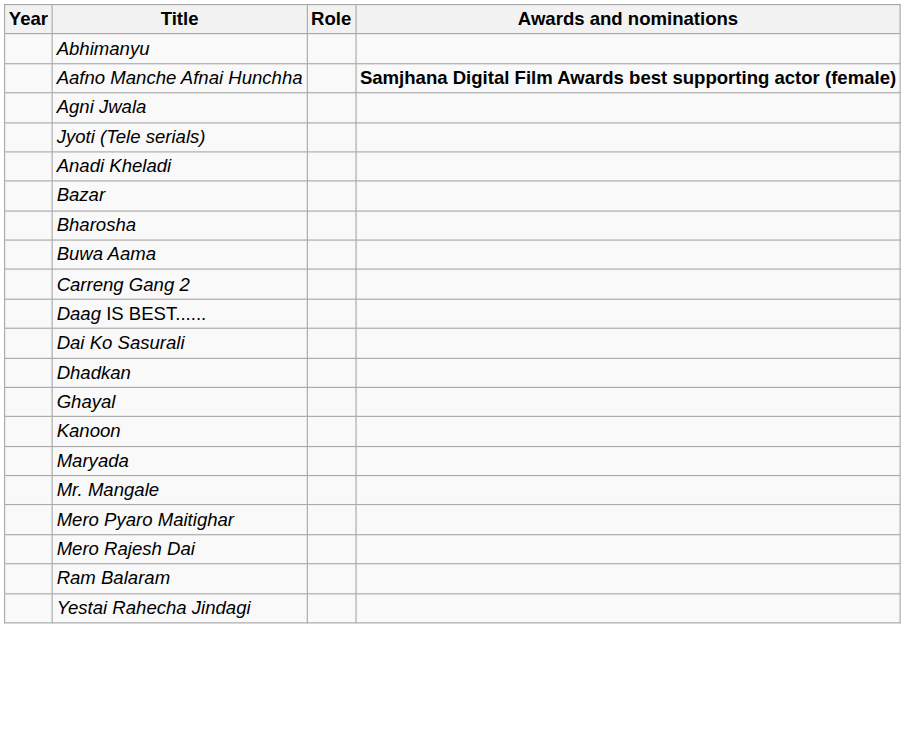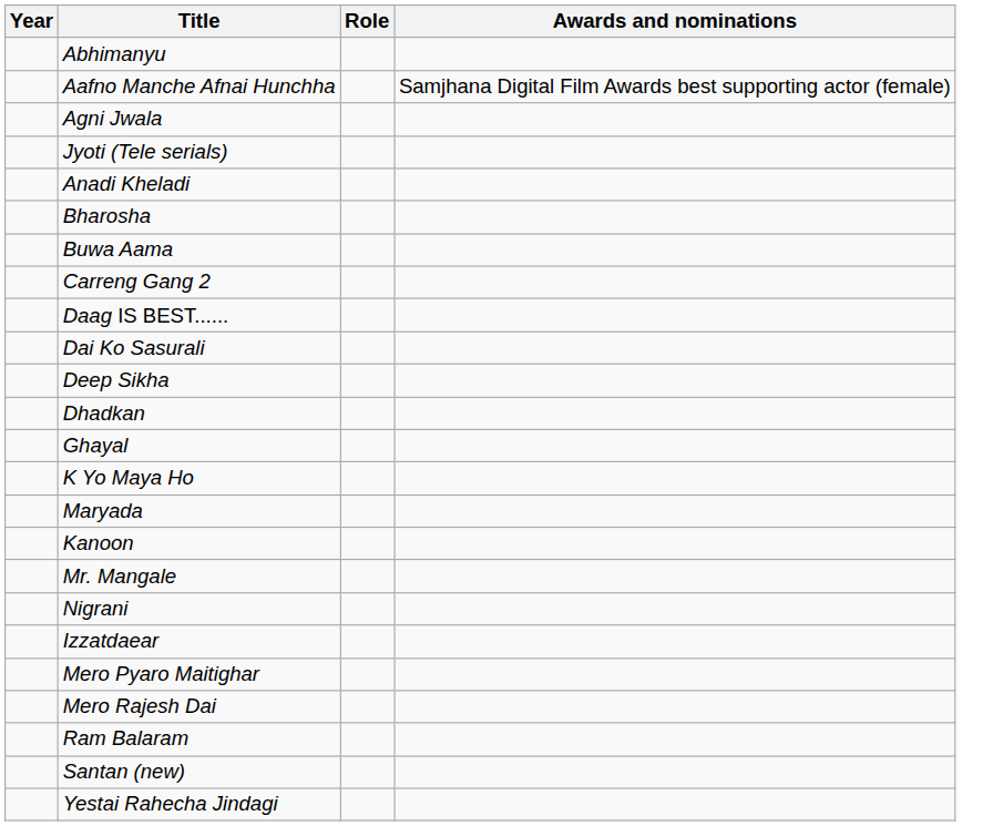Aafno Manche Afnai Hunchha | Awards and nominations: bold -> normal
- row: Bazar
+ row: Deep Sikha
+ row: K Yo Maya Ho
rows swapped: Kanoon <-> Maryada
+ row: Nigrani
+ row: Izzatdaear
+ row: Santan (new)
